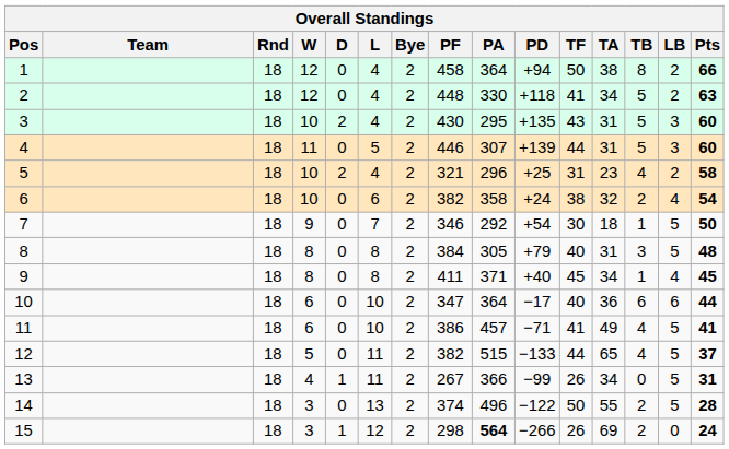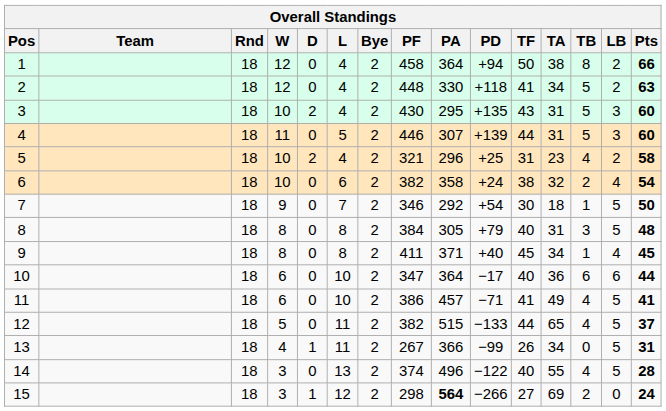14 | TF: 50 -> 40
14 | TB: 2 -> 4
15 | TF: 26 -> 27
